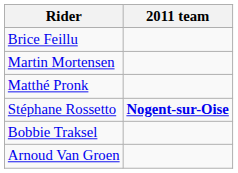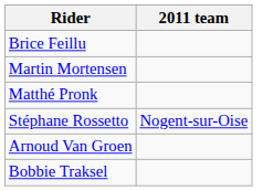Stéphane Rossetto | 2011 team: bold -> normal
rows swapped: Bobbie Traksel <-> Arnoud Van Groen
